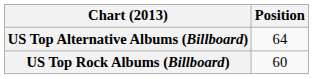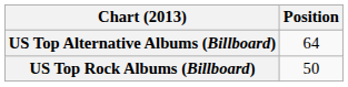US Top Rock Albums (Billboard) | Position: 60 -> 50
